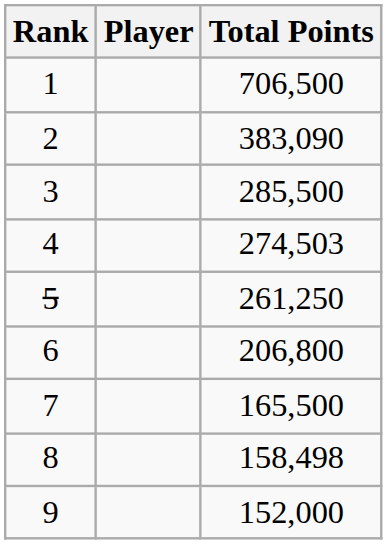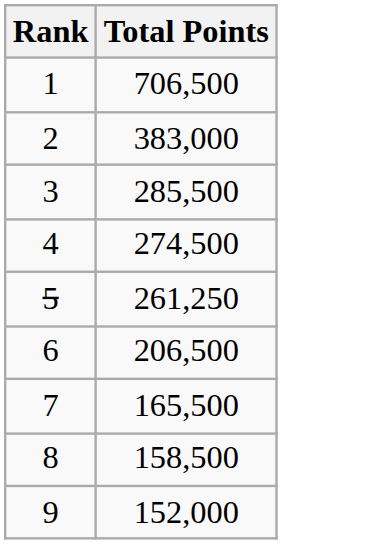- column: Player
2 | Total Points: 383,090 -> 383,000
4 | Total Points: 274,503 -> 274,500
6 | Total Points: 206,800 -> 206,500
8 | Total Points: 158,498 -> 158,500
